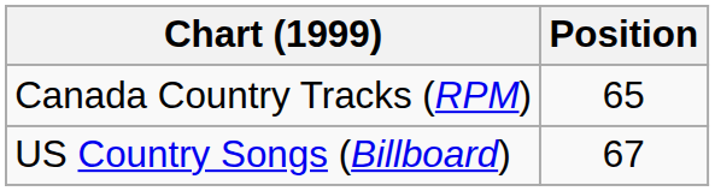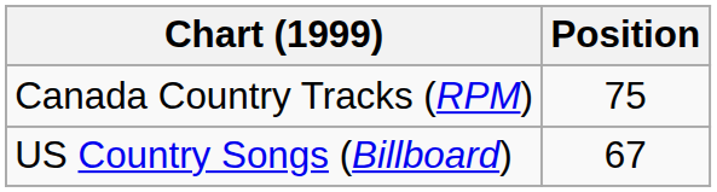Canada Country Tracks (RPM) | Position: 65 -> 75
